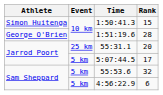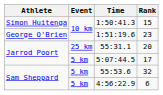1:51:19.6 | Rank: 28 -> 23
